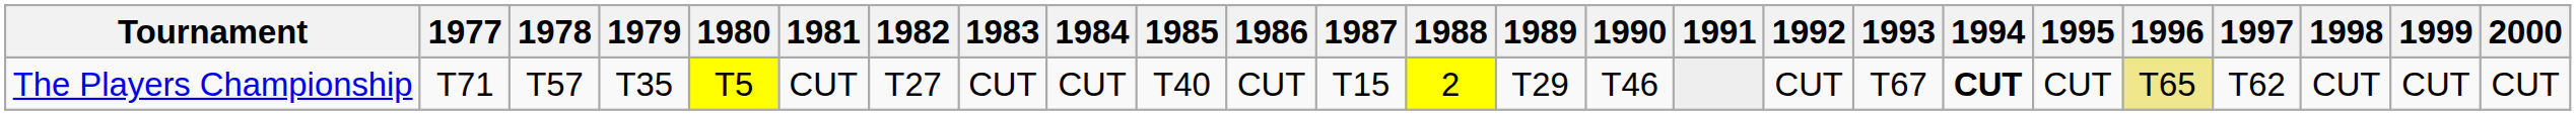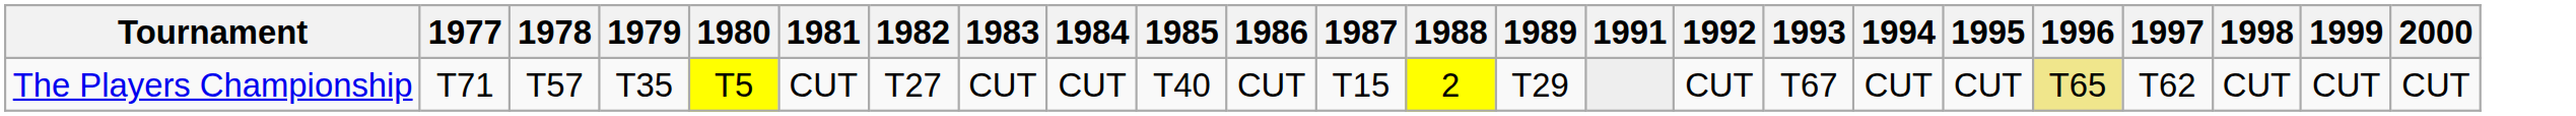- column: 1990 | T46
The Players Championship | 1994: bold -> normal
